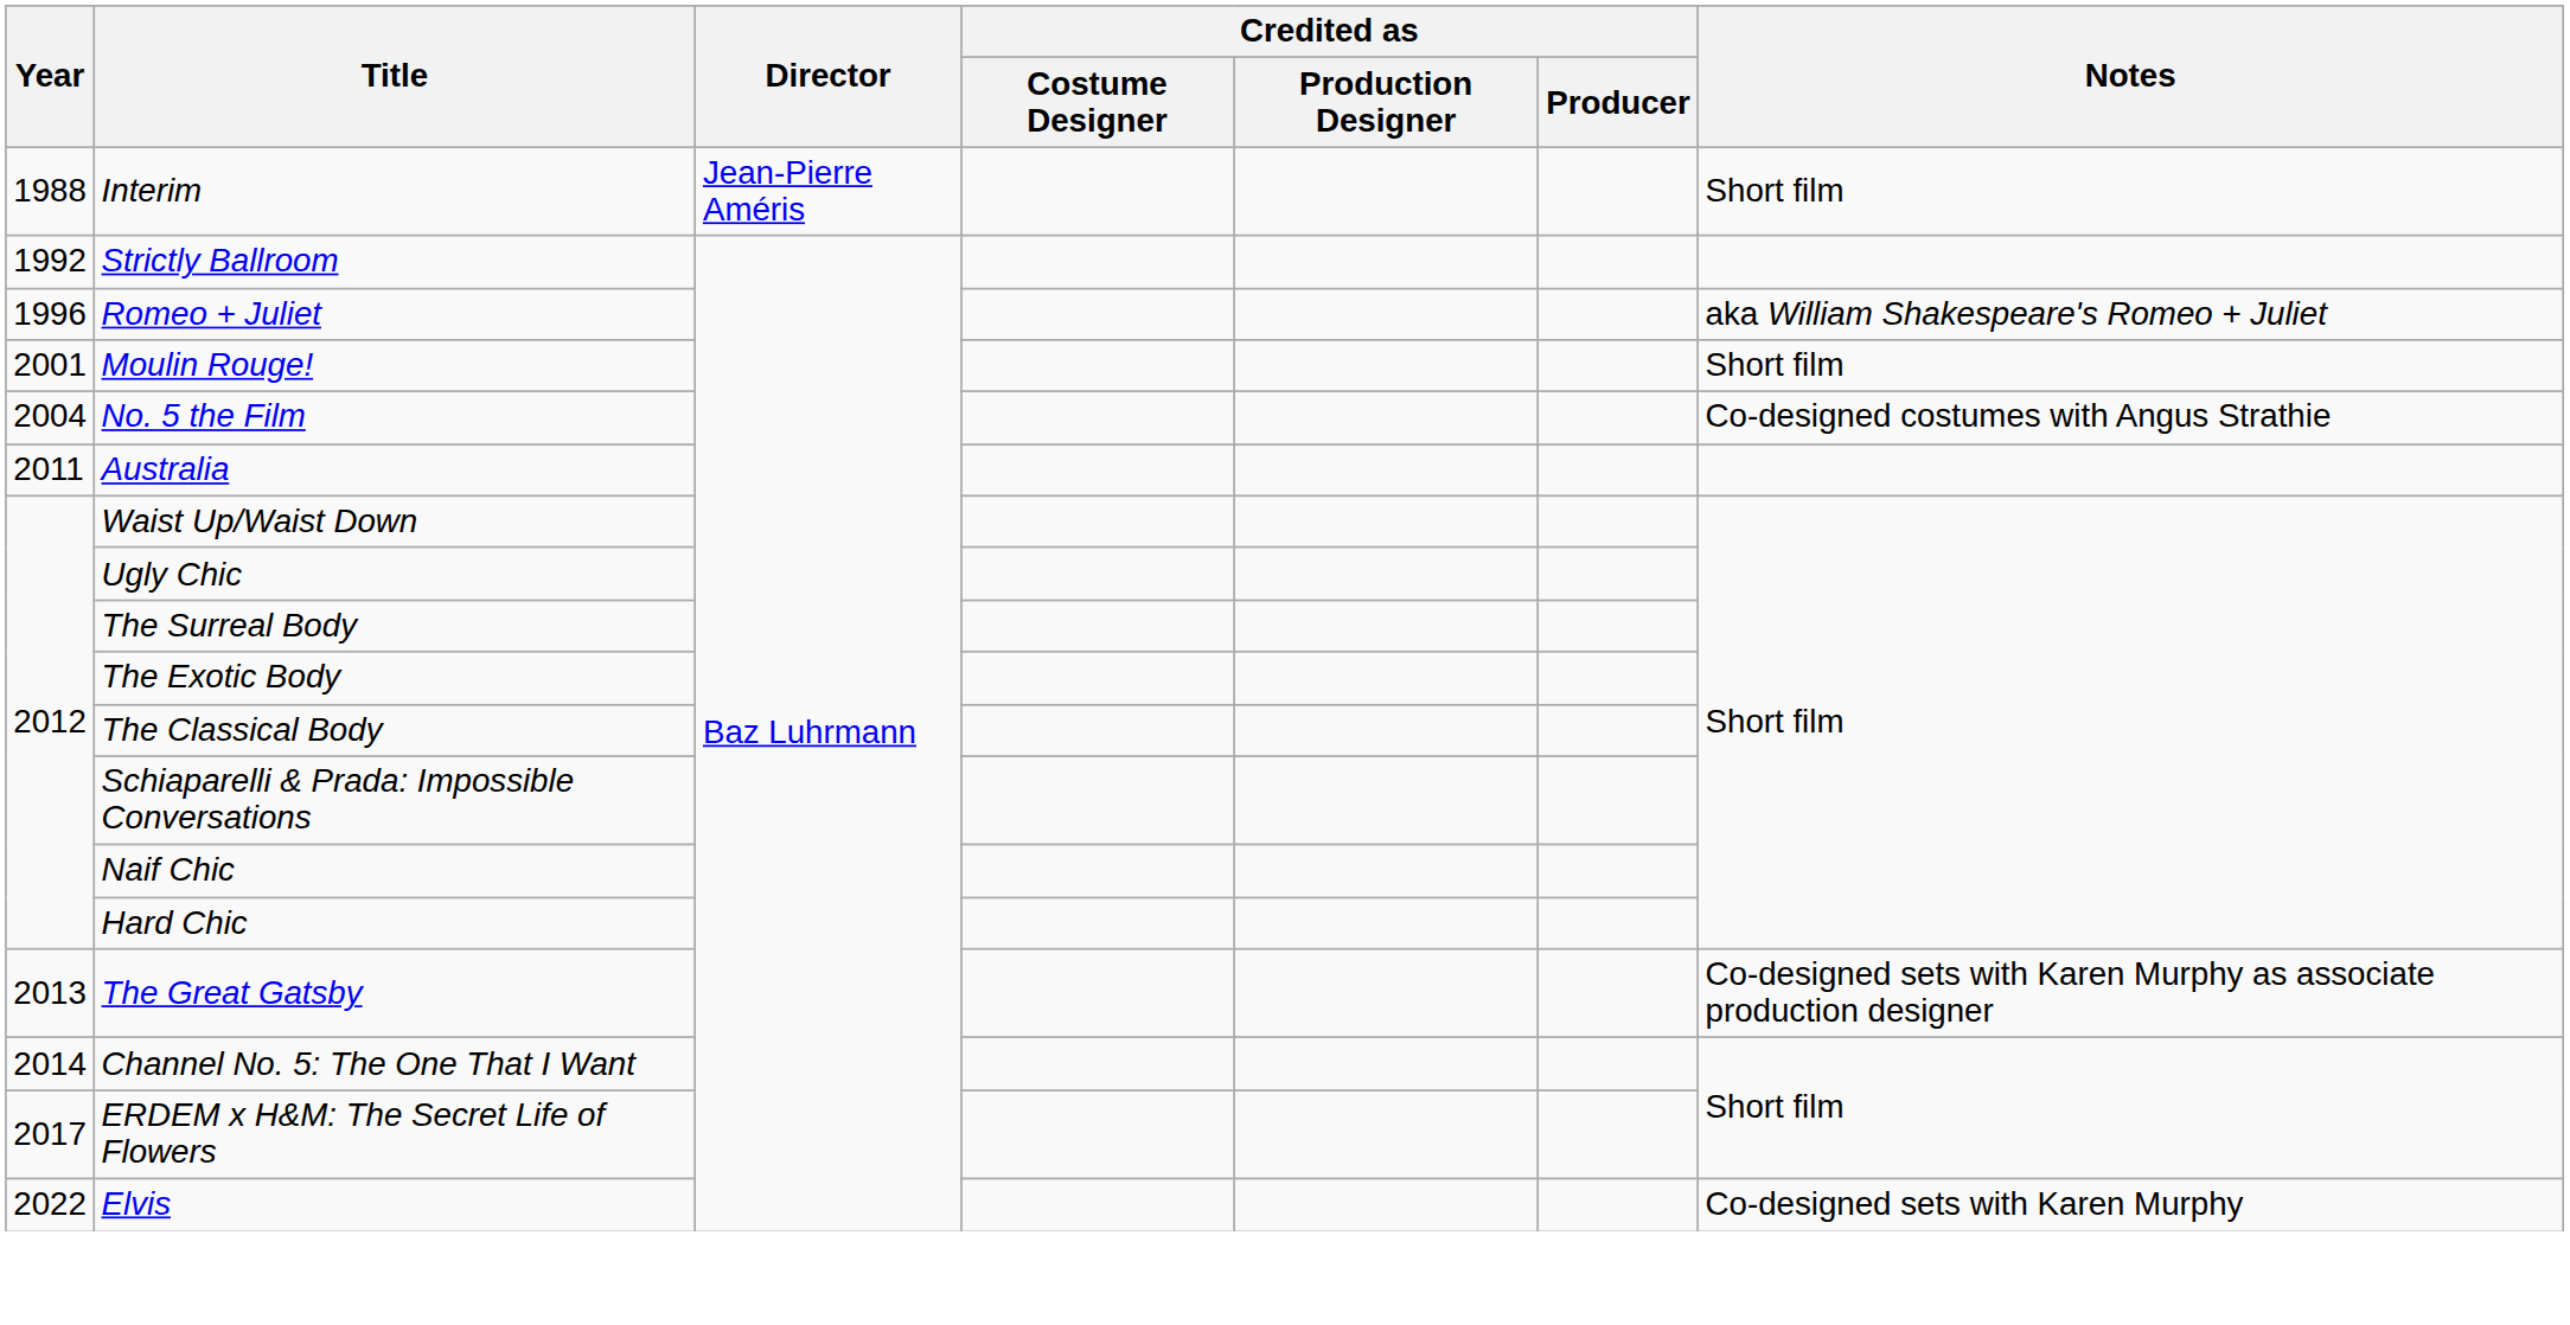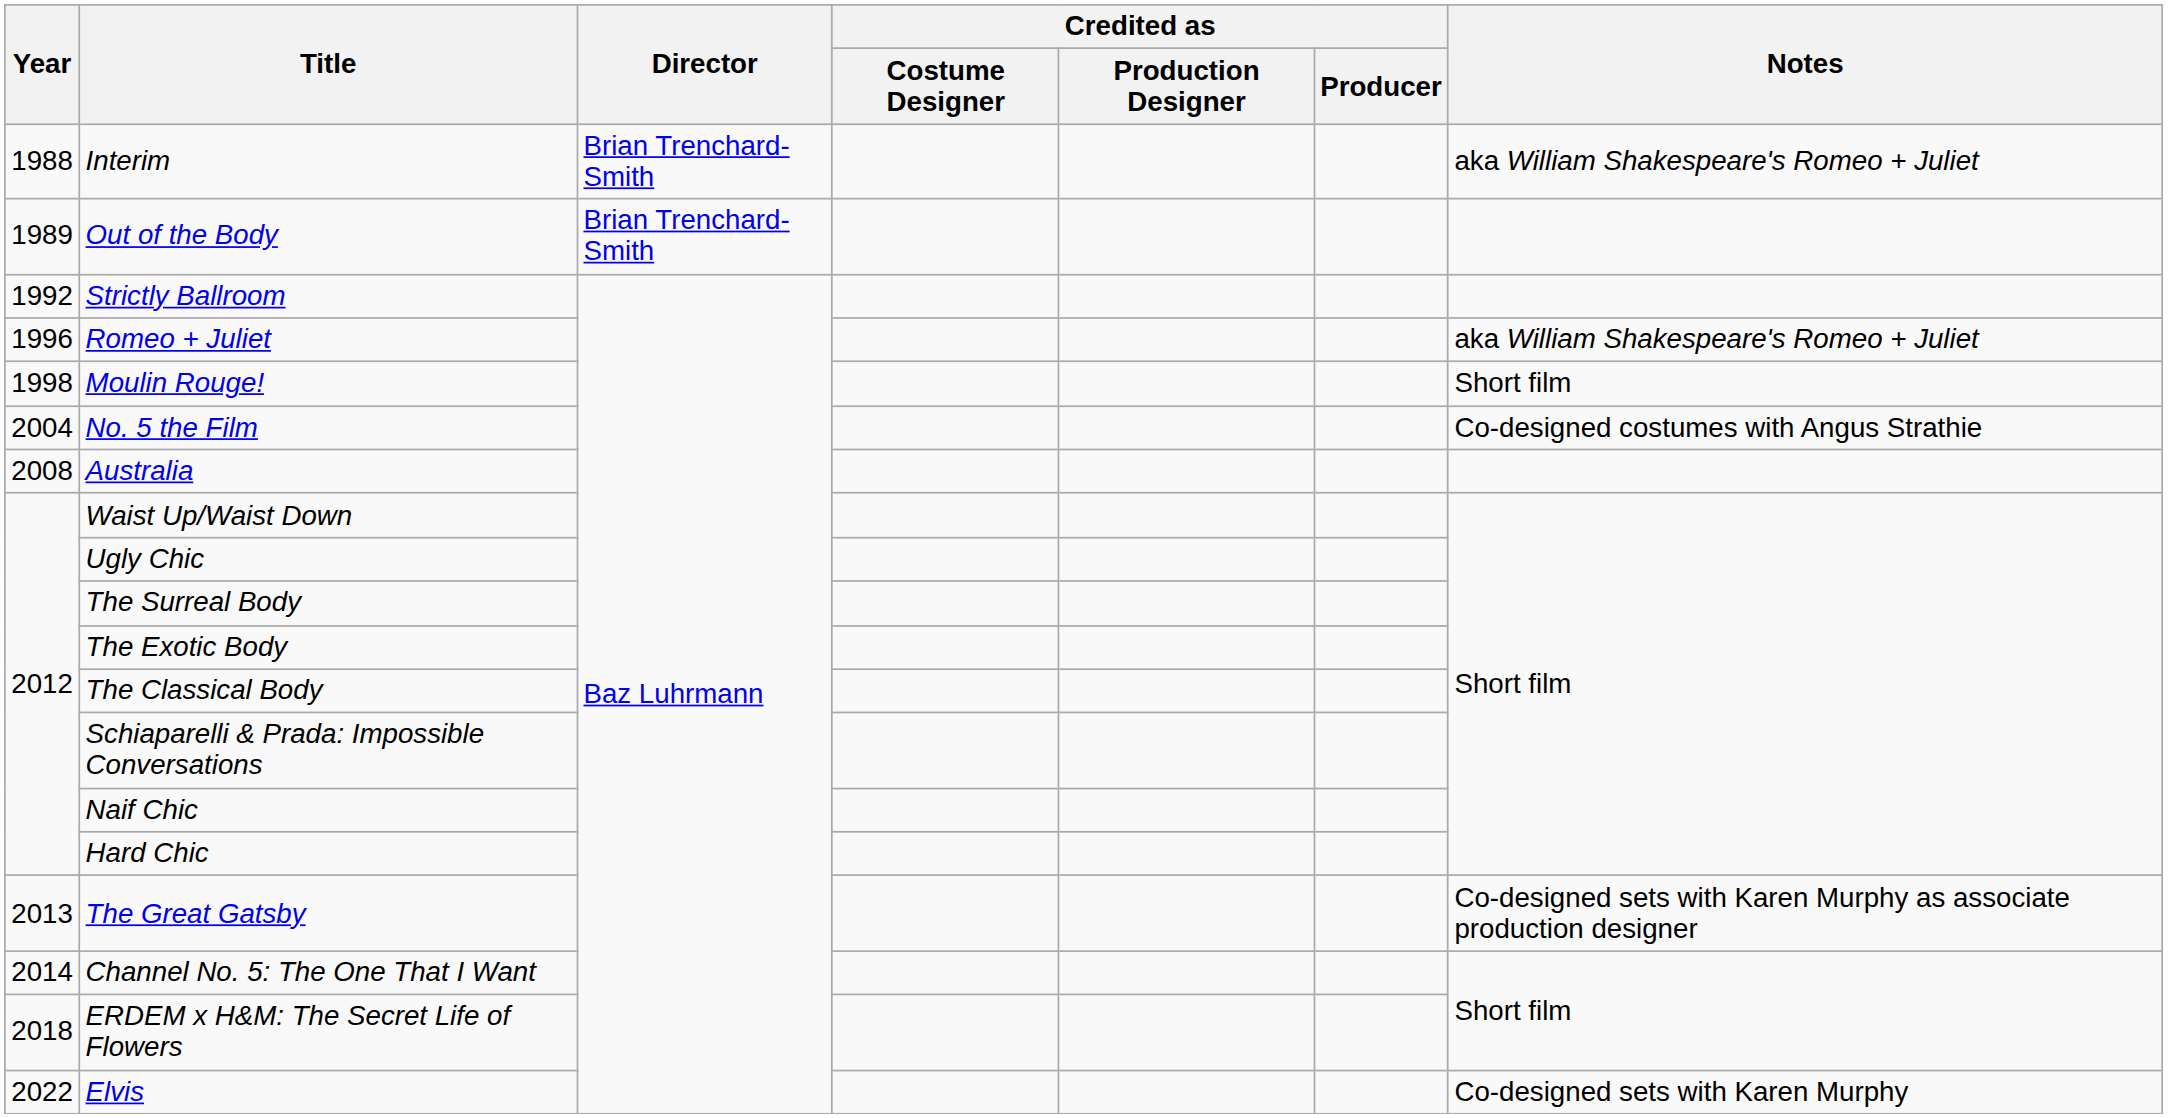Interim | Director: Jean-Pierre Améris -> Brian Trenchard-Smith
Interim | Notes: Short film -> aka William Shakespeare's Romeo + Juliet
+ row: 1989 | Out of the Body | Brian Trenchard-Smith
Moulin Rouge! | Year: 2001 -> 1998
Australia | Year: 2011 -> 2008
ERDEM x H&M: The Secret Life of Flowers | Year: 2017 -> 2018
